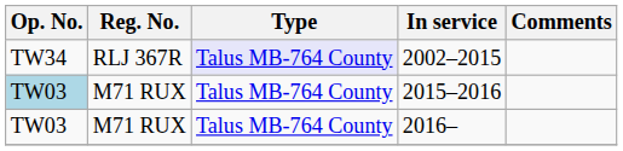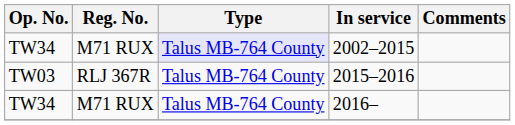2002–2015 | Reg. No.: RLJ 367R -> M71 RUX
2015–2016 | Op. No.: lightblue background -> no background
2015–2016 | Reg. No.: M71 RUX -> RLJ 367R
2016– | Op. No.: TW03 -> TW34
